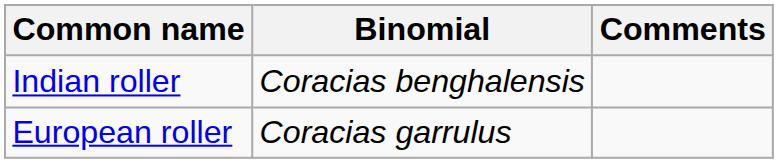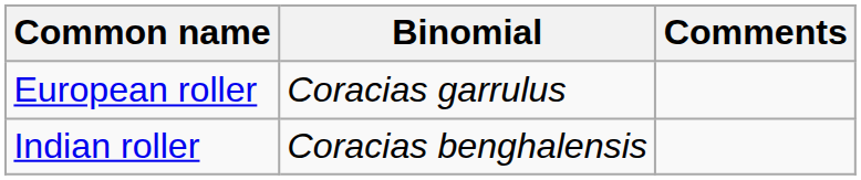rows swapped: Indian roller <-> European roller
